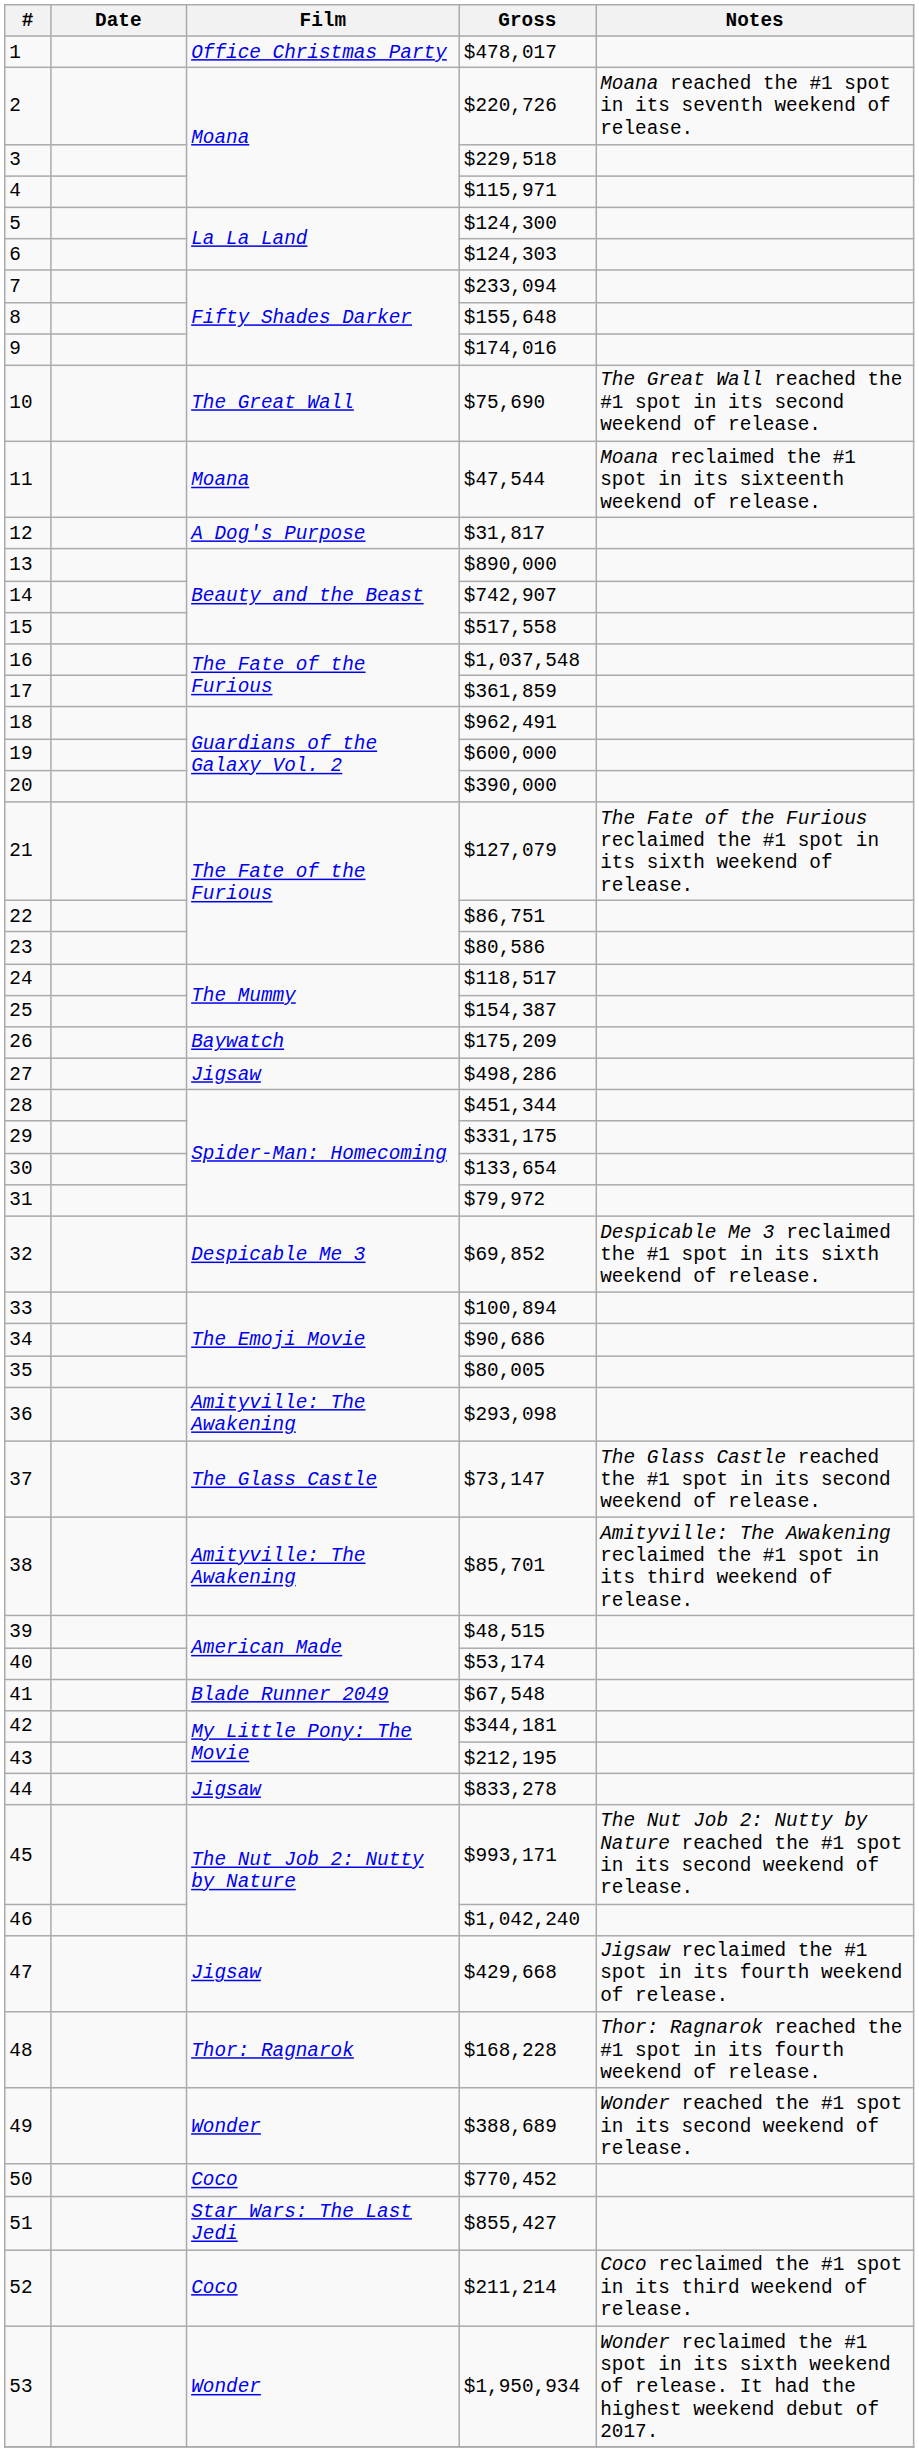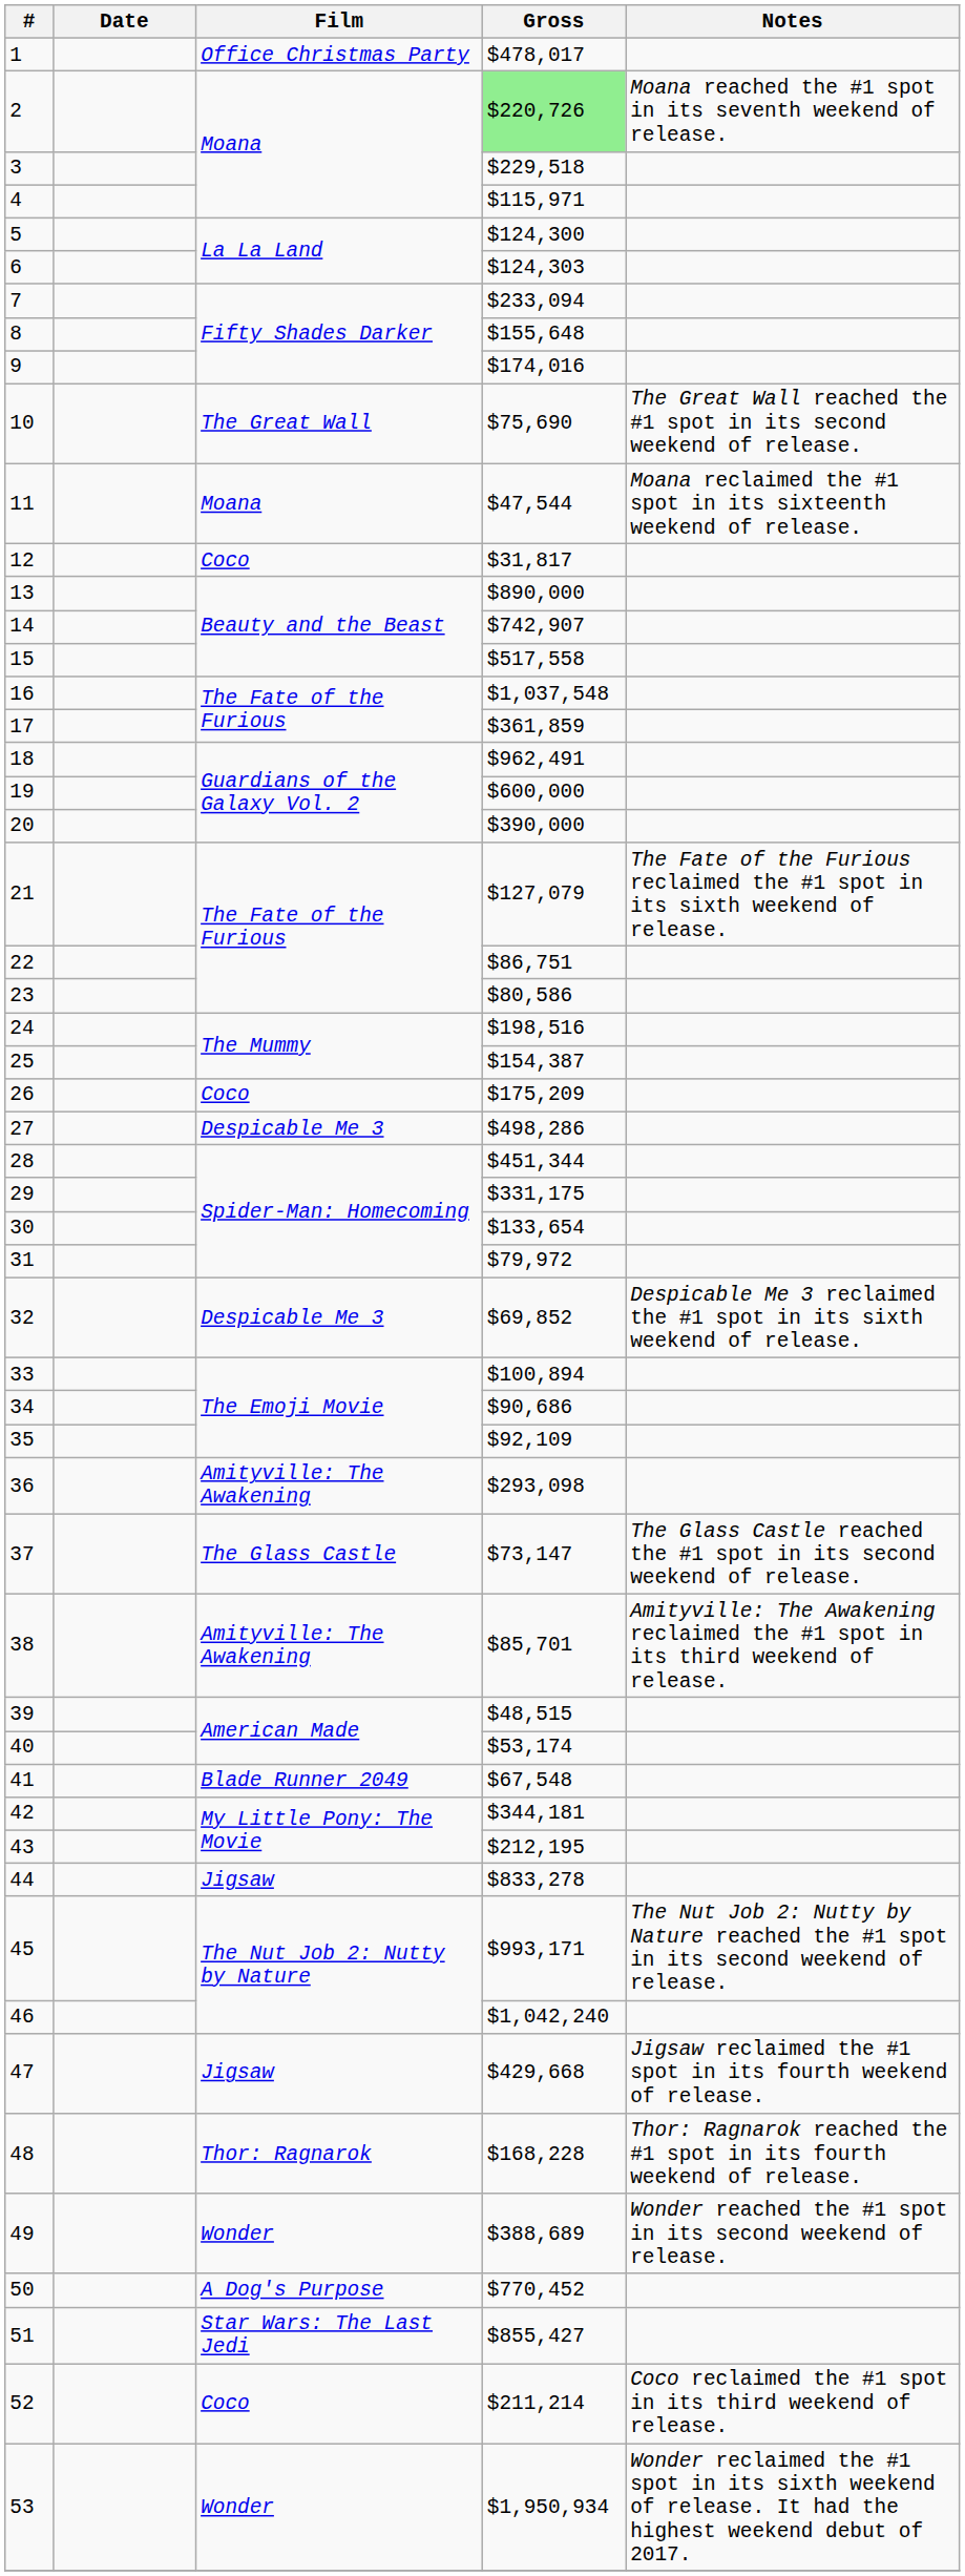2 | Gross: no background -> lightgreen background
12 | Film: A Dog's Purpose -> Coco
24 | Gross: $118,517 -> $198,516
26 | Film: Baywatch -> Coco
27 | Film: Jigsaw -> Despicable Me 3
35 | Gross: $80,005 -> $92,109
50 | Film: Coco -> A Dog's Purpose
